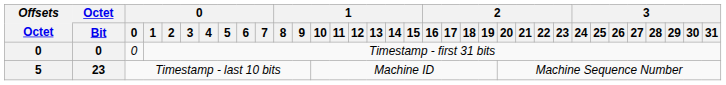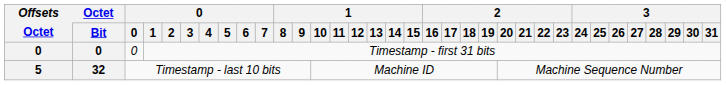Timestamp - last 10 bits | Octet / Bit: 23 -> 32
